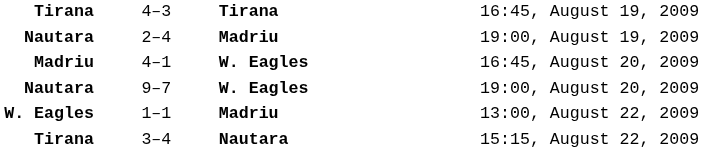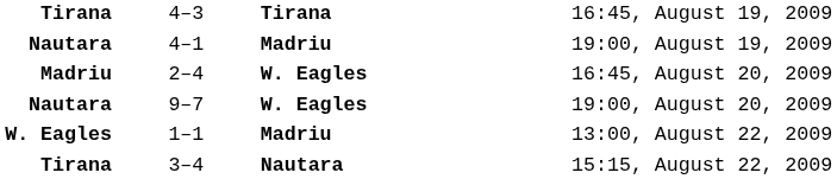19:00, August 19, 2009 | column 2: 2–4 -> 4–1
16:45, August 20, 2009 | column 2: 4–1 -> 2–4
